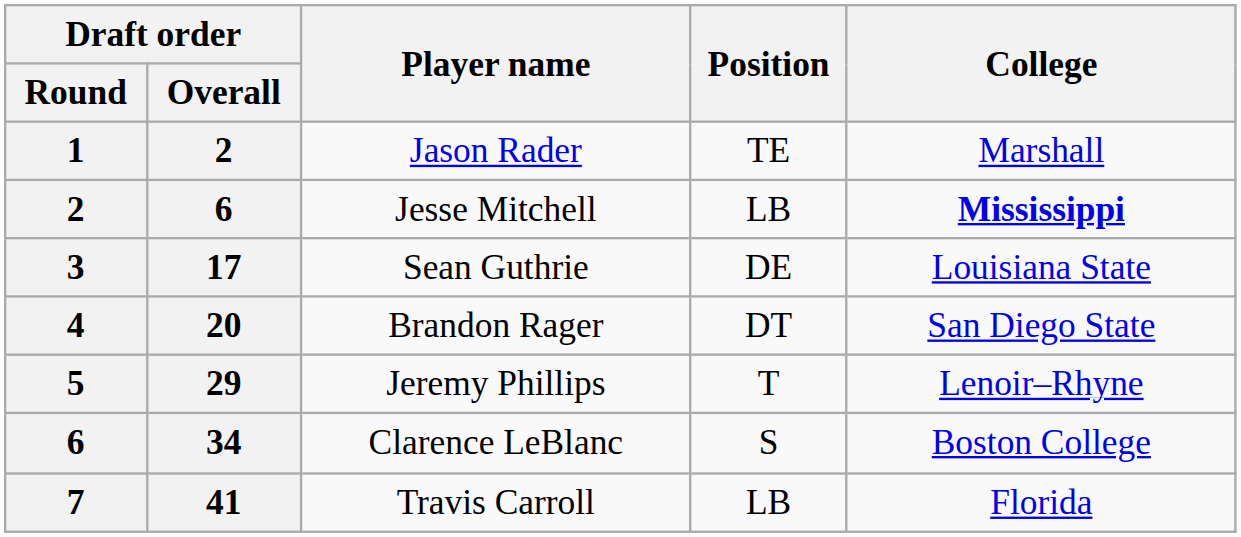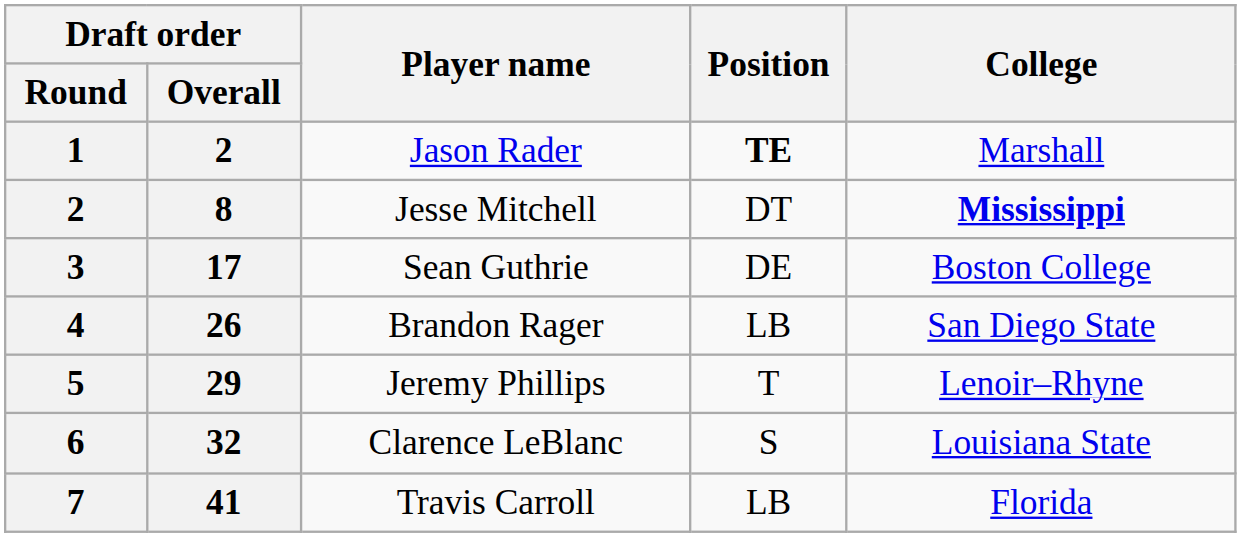Jason Rader | Position: normal -> bold
Jesse Mitchell | Draft order / Overall: 6 -> 8
Jesse Mitchell | Position: LB -> DT
Sean Guthrie | College: Louisiana State -> Boston College
Brandon Rager | Draft order / Overall: 20 -> 26
Brandon Rager | Position: DT -> LB
Clarence LeBlanc | Draft order / Overall: 34 -> 32
Clarence LeBlanc | College: Boston College -> Louisiana State
